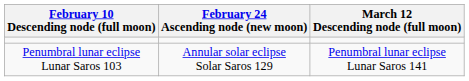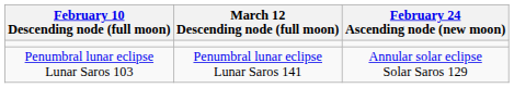columns swapped: February 24 Ascending node (new moon) <-> March 12 Descending node (full moon)
